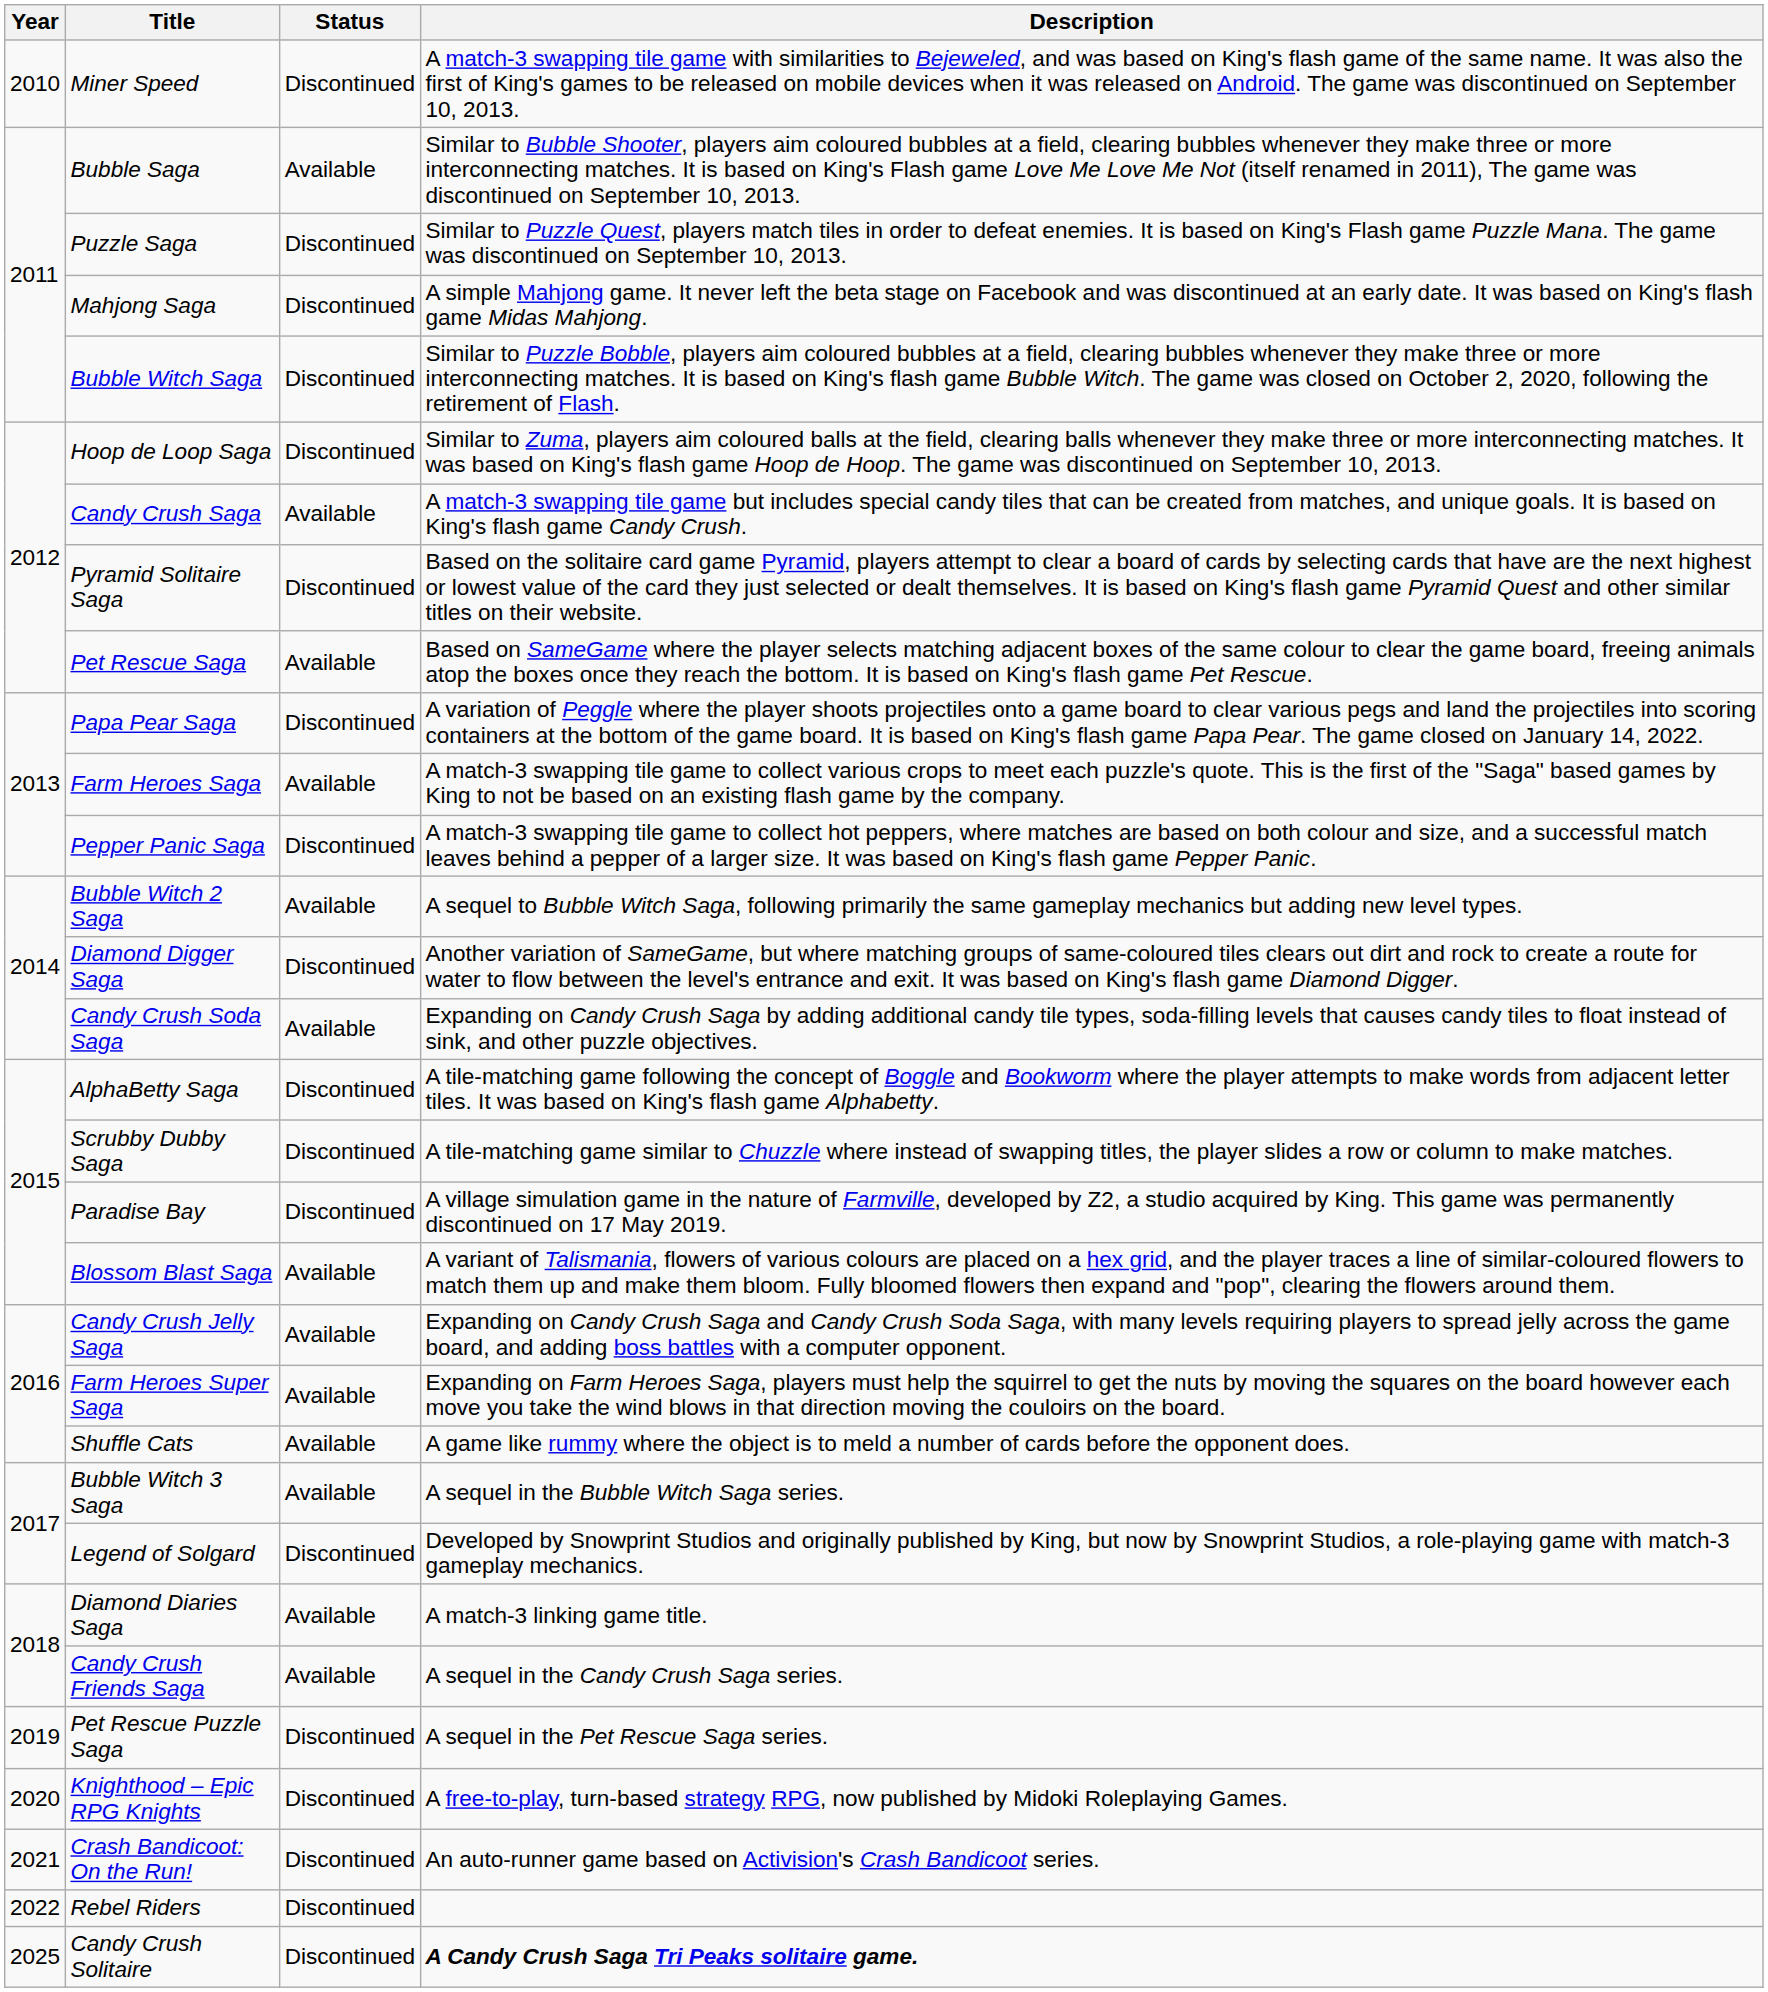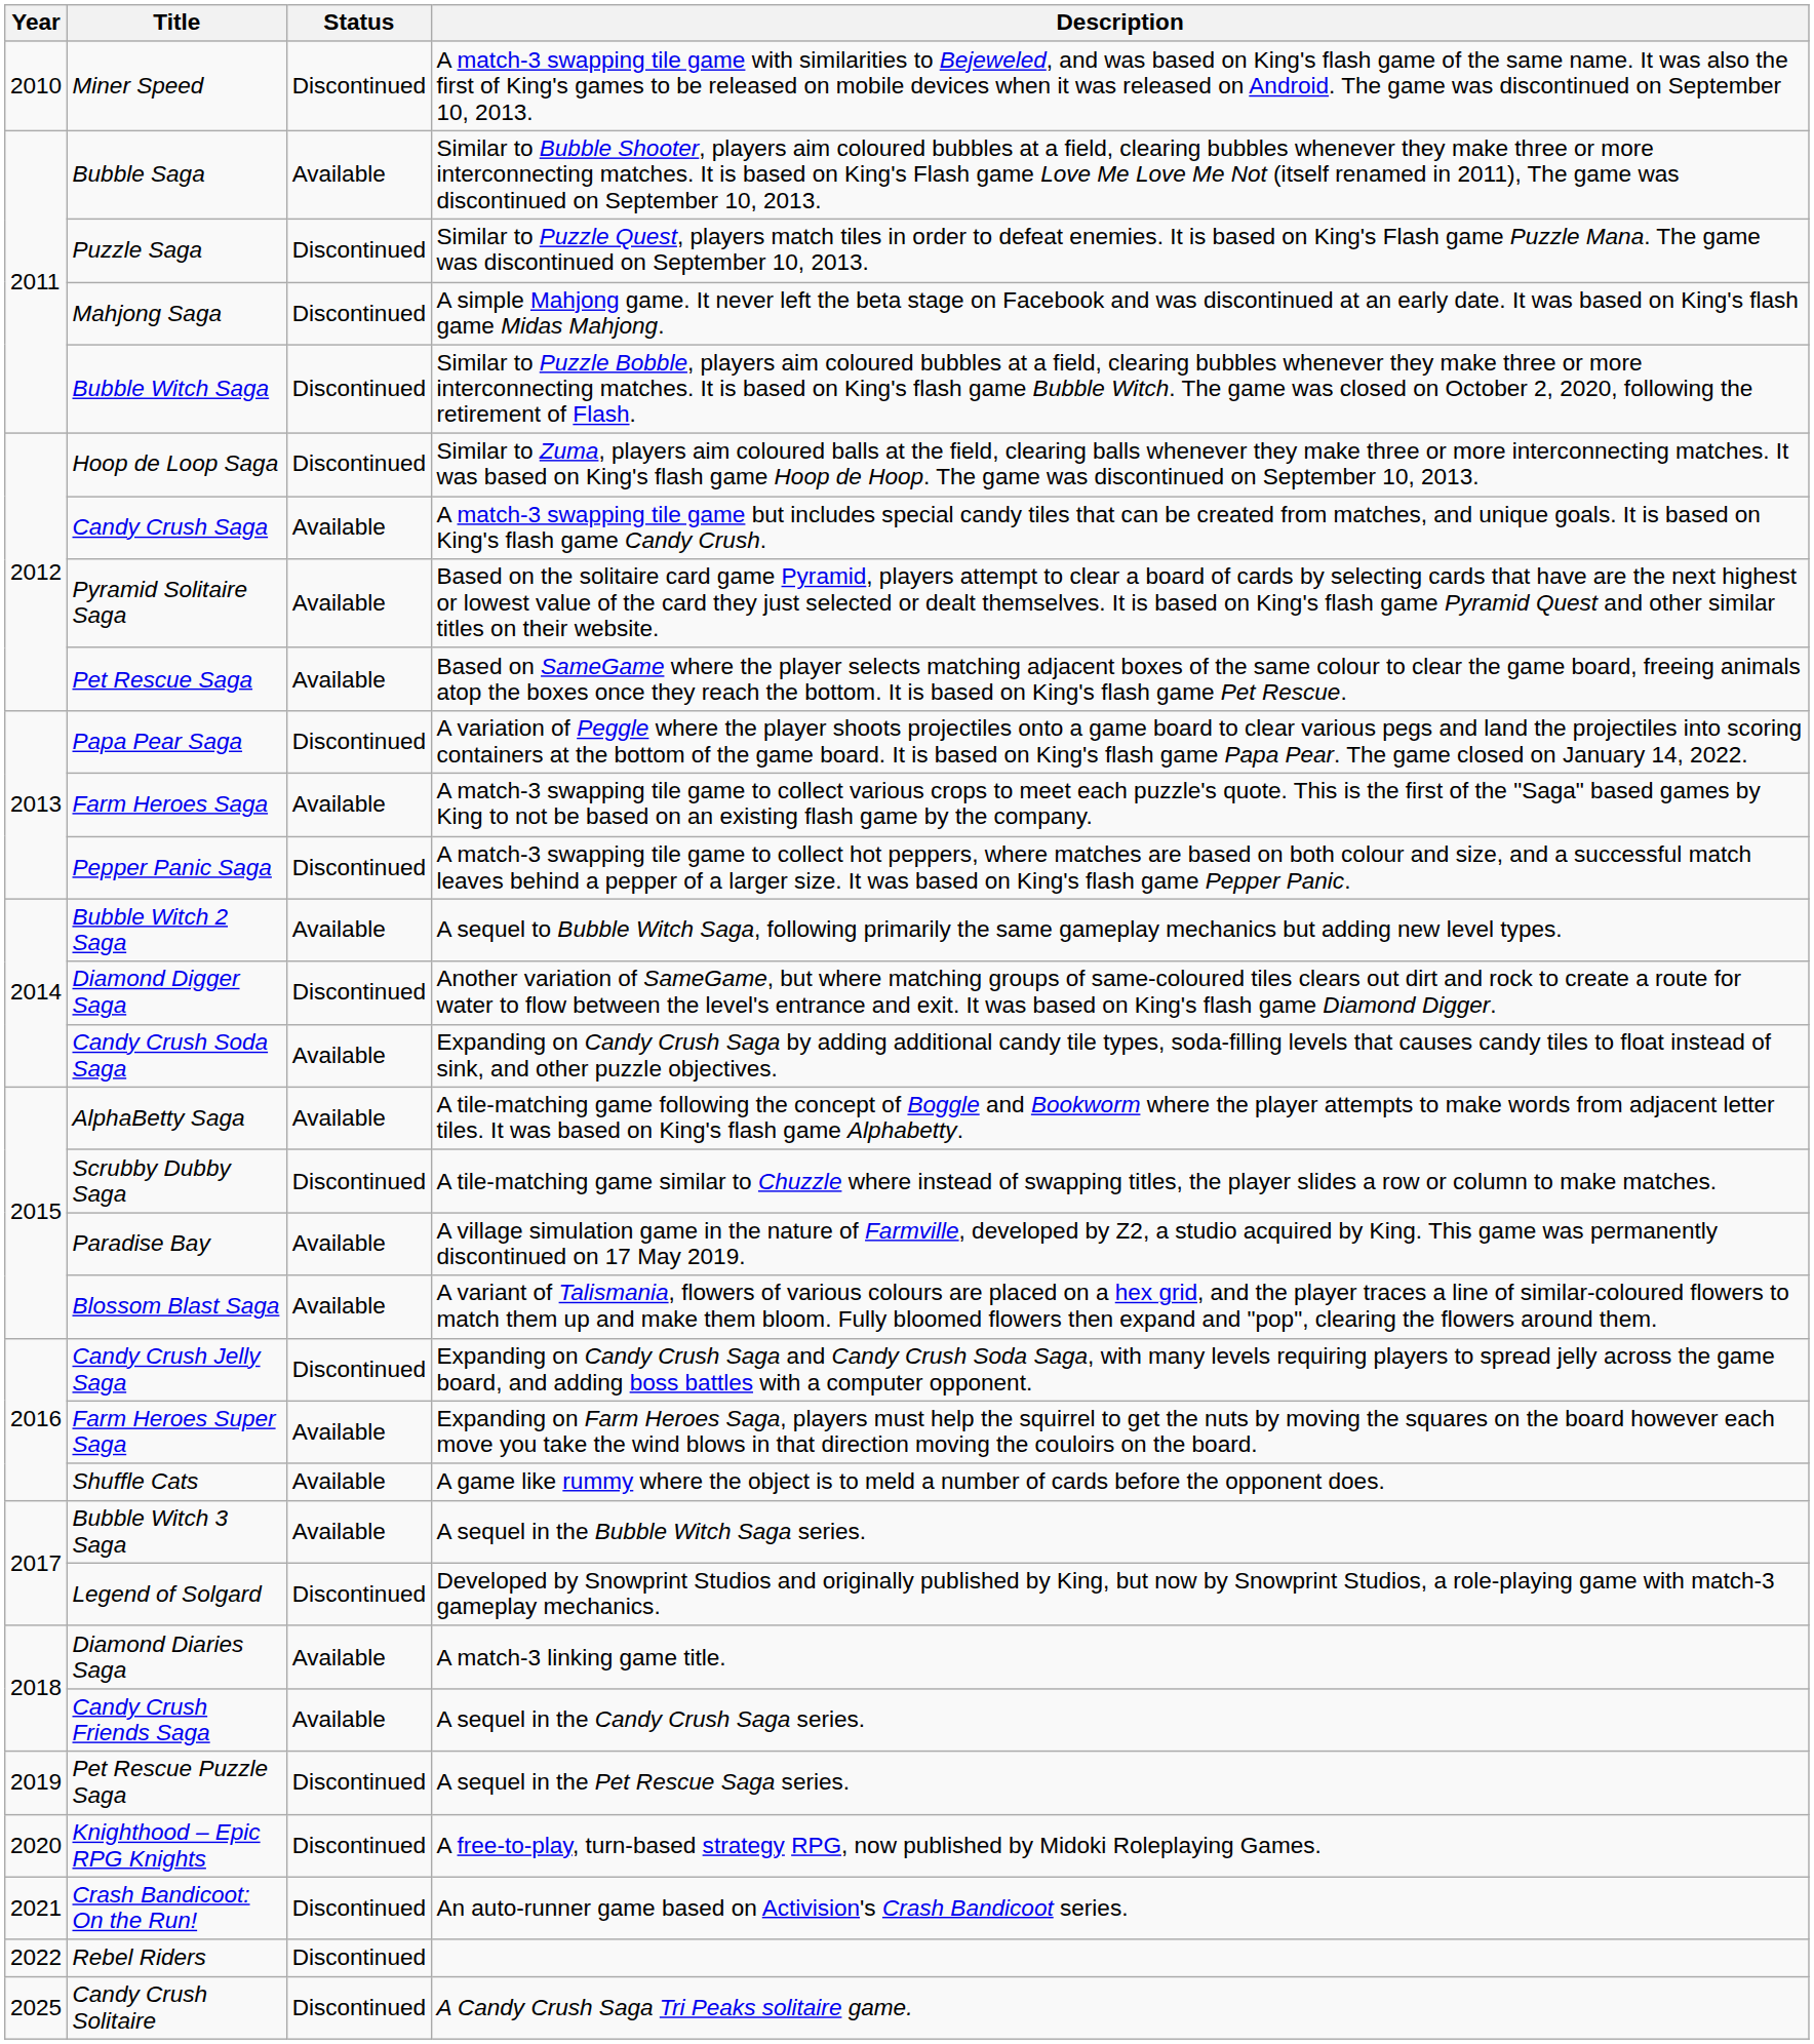Pyramid Solitaire Saga | Status: Discontinued -> Available
AlphaBetty Saga | Status: Discontinued -> Available
Paradise Bay | Status: Discontinued -> Available
Candy Crush Jelly Saga | Status: Available -> Discontinued
Candy Crush Solitaire | Description: bold -> normal
